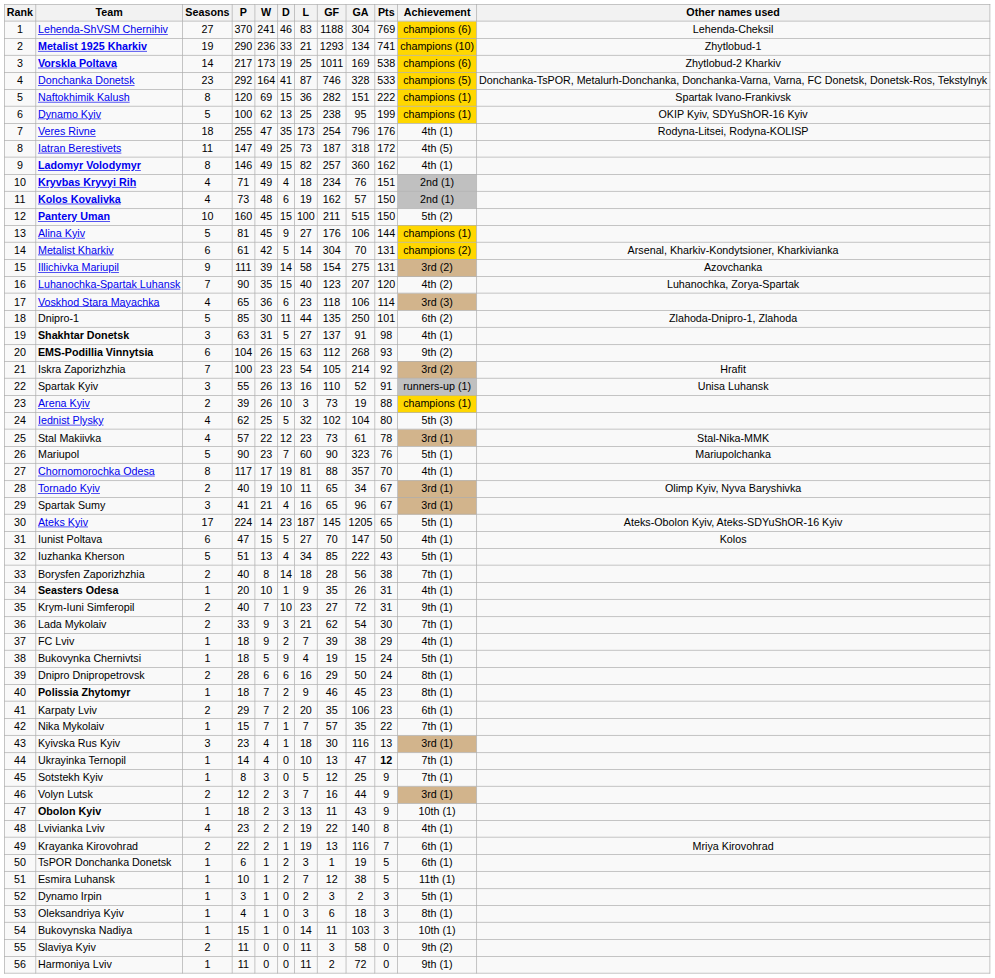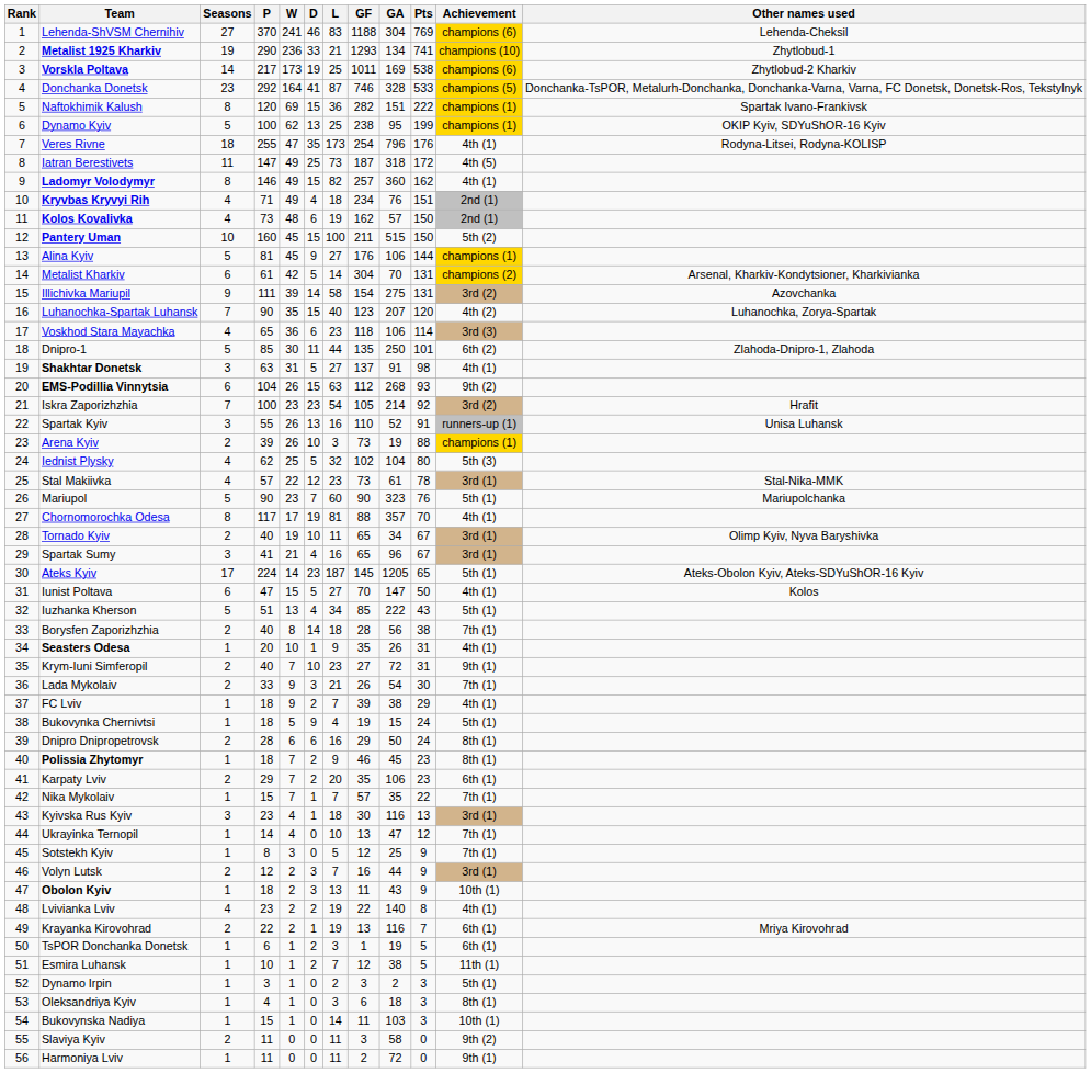Lada Mykolaiv | GF: 62 -> 26
Ukrayinka Ternopil | Pts: bold -> normal
